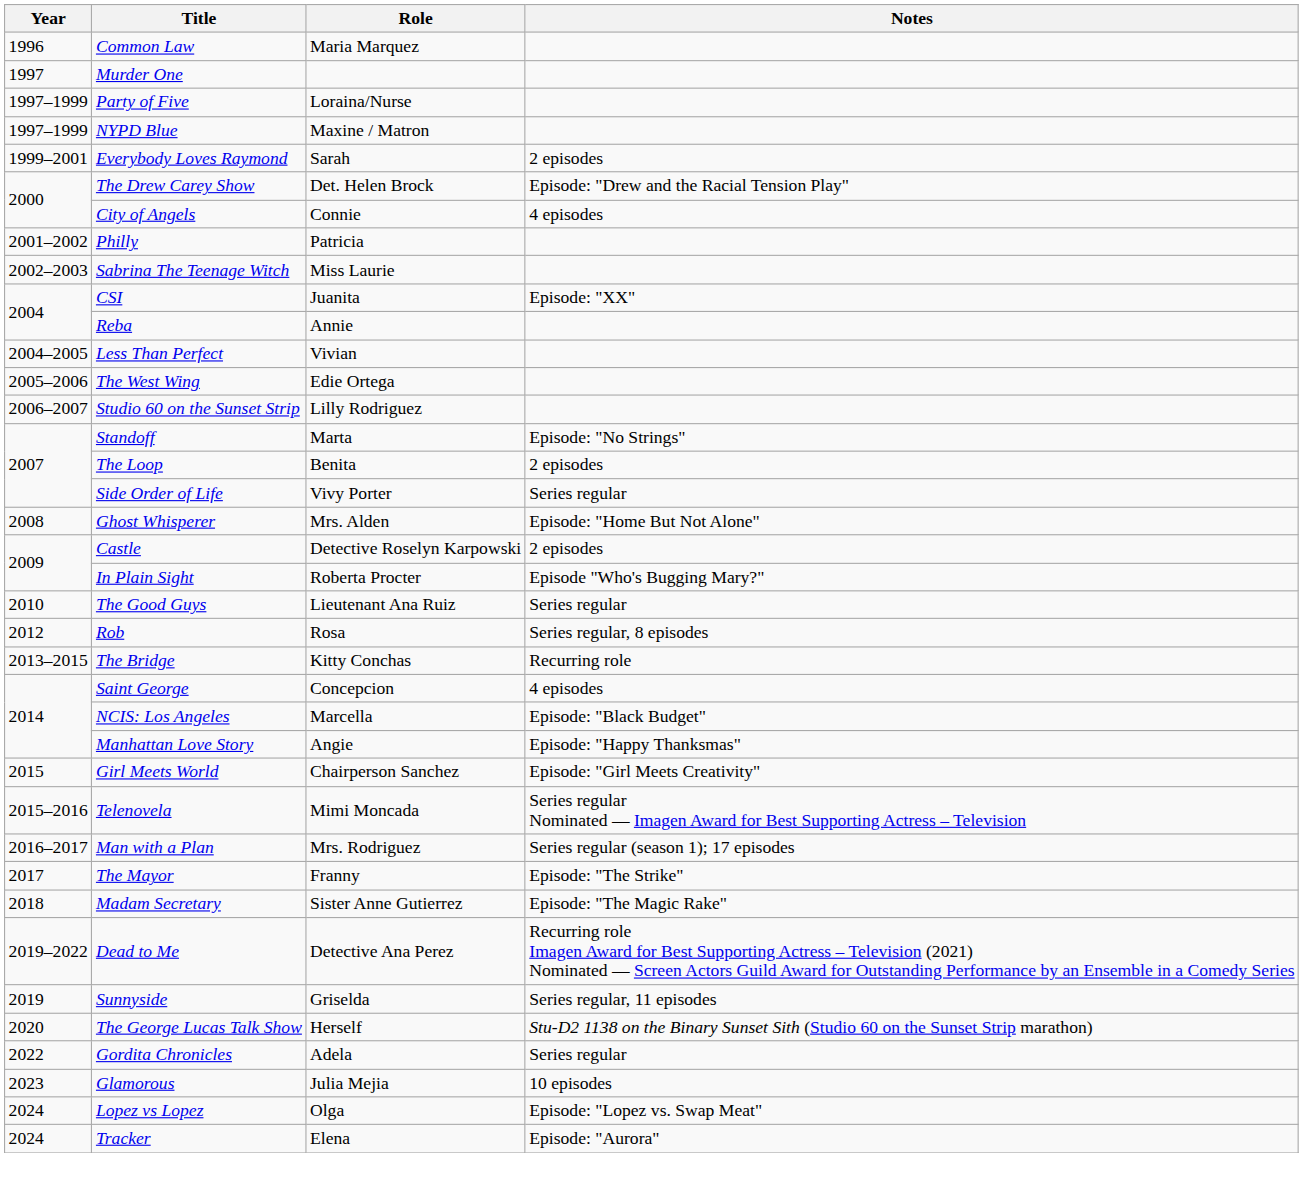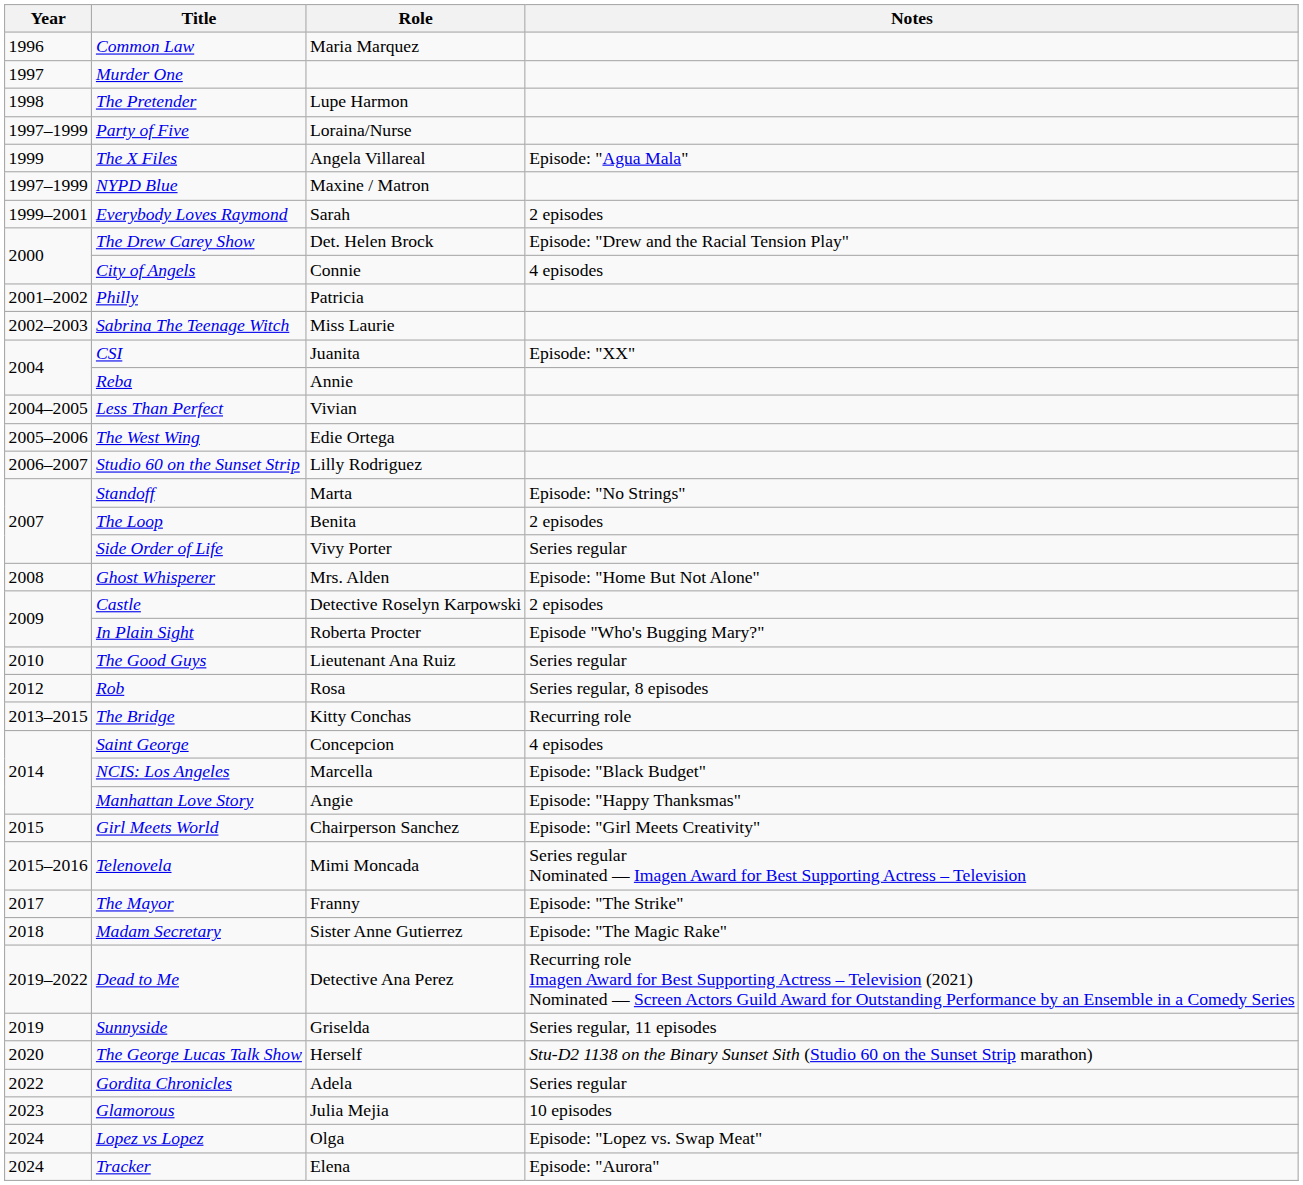+ row: 1998 | The Pretender | Lupe Harmon
+ row: 1999 | The X Files | Angela Villareal | Episode: "Agua Mala"
- row: 2016–2017 | Man with a Plan | Mrs. Rodriguez | Series regular (season 1); 17 episodes
